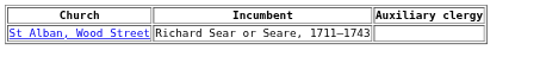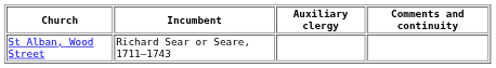+ column: Comments and continuity
